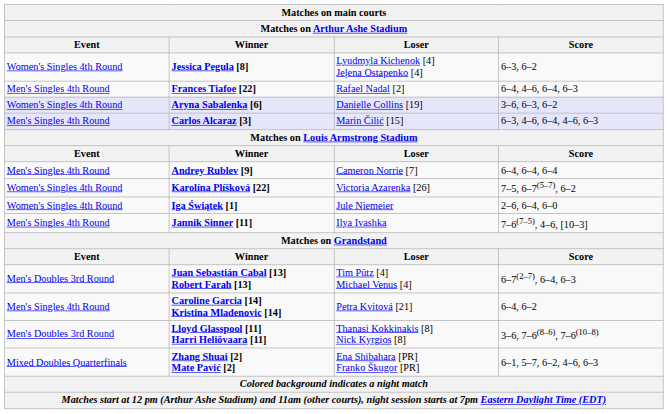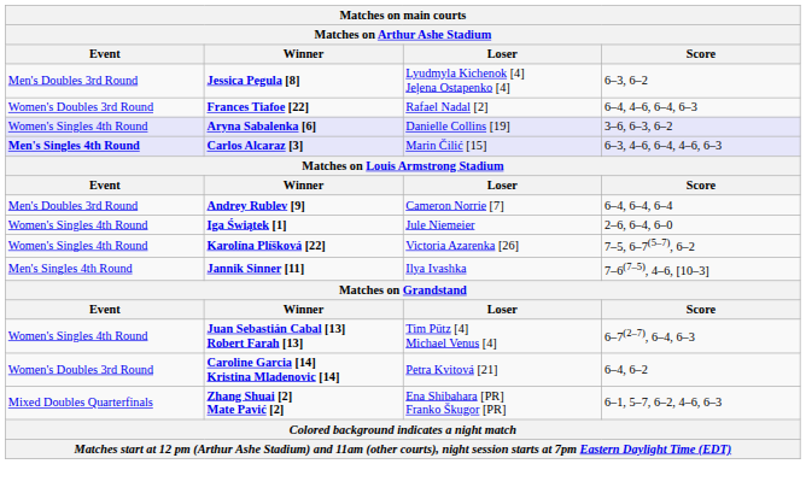Jessica Pegula [8] | Event: Women's Singles 4th Round -> Men's Doubles 3rd Round
Frances Tiafoe [22] | Event: Men's Singles 4th Round -> Women's Doubles 3rd Round
Carlos Alcaraz [3] | Event: normal -> bold
Andrey Rublev [9] | Event: Men's Singles 4th Round -> Men's Doubles 3rd Round
rows swapped: Iga Świątek [1] <-> Karolína Plíšková [22]
Juan Sebastián Cabal [13] Robert Farah [13] | Event: Men's Doubles 3rd Round -> Women's Singles 4th Round
Caroline Garcia [14] Kristina Mladenovic [14] | Event: Men's Singles 4th Round -> Women's Doubles 3rd Round
- row: Men's Doubles 3rd Round | Lloyd Glasspool [11] Harri Heliövaara [11] | Thanasi Kokkinakis [8] Nick Kyrgios [8] | 3–6, 7–6(8–6), 7–6(10–8)
